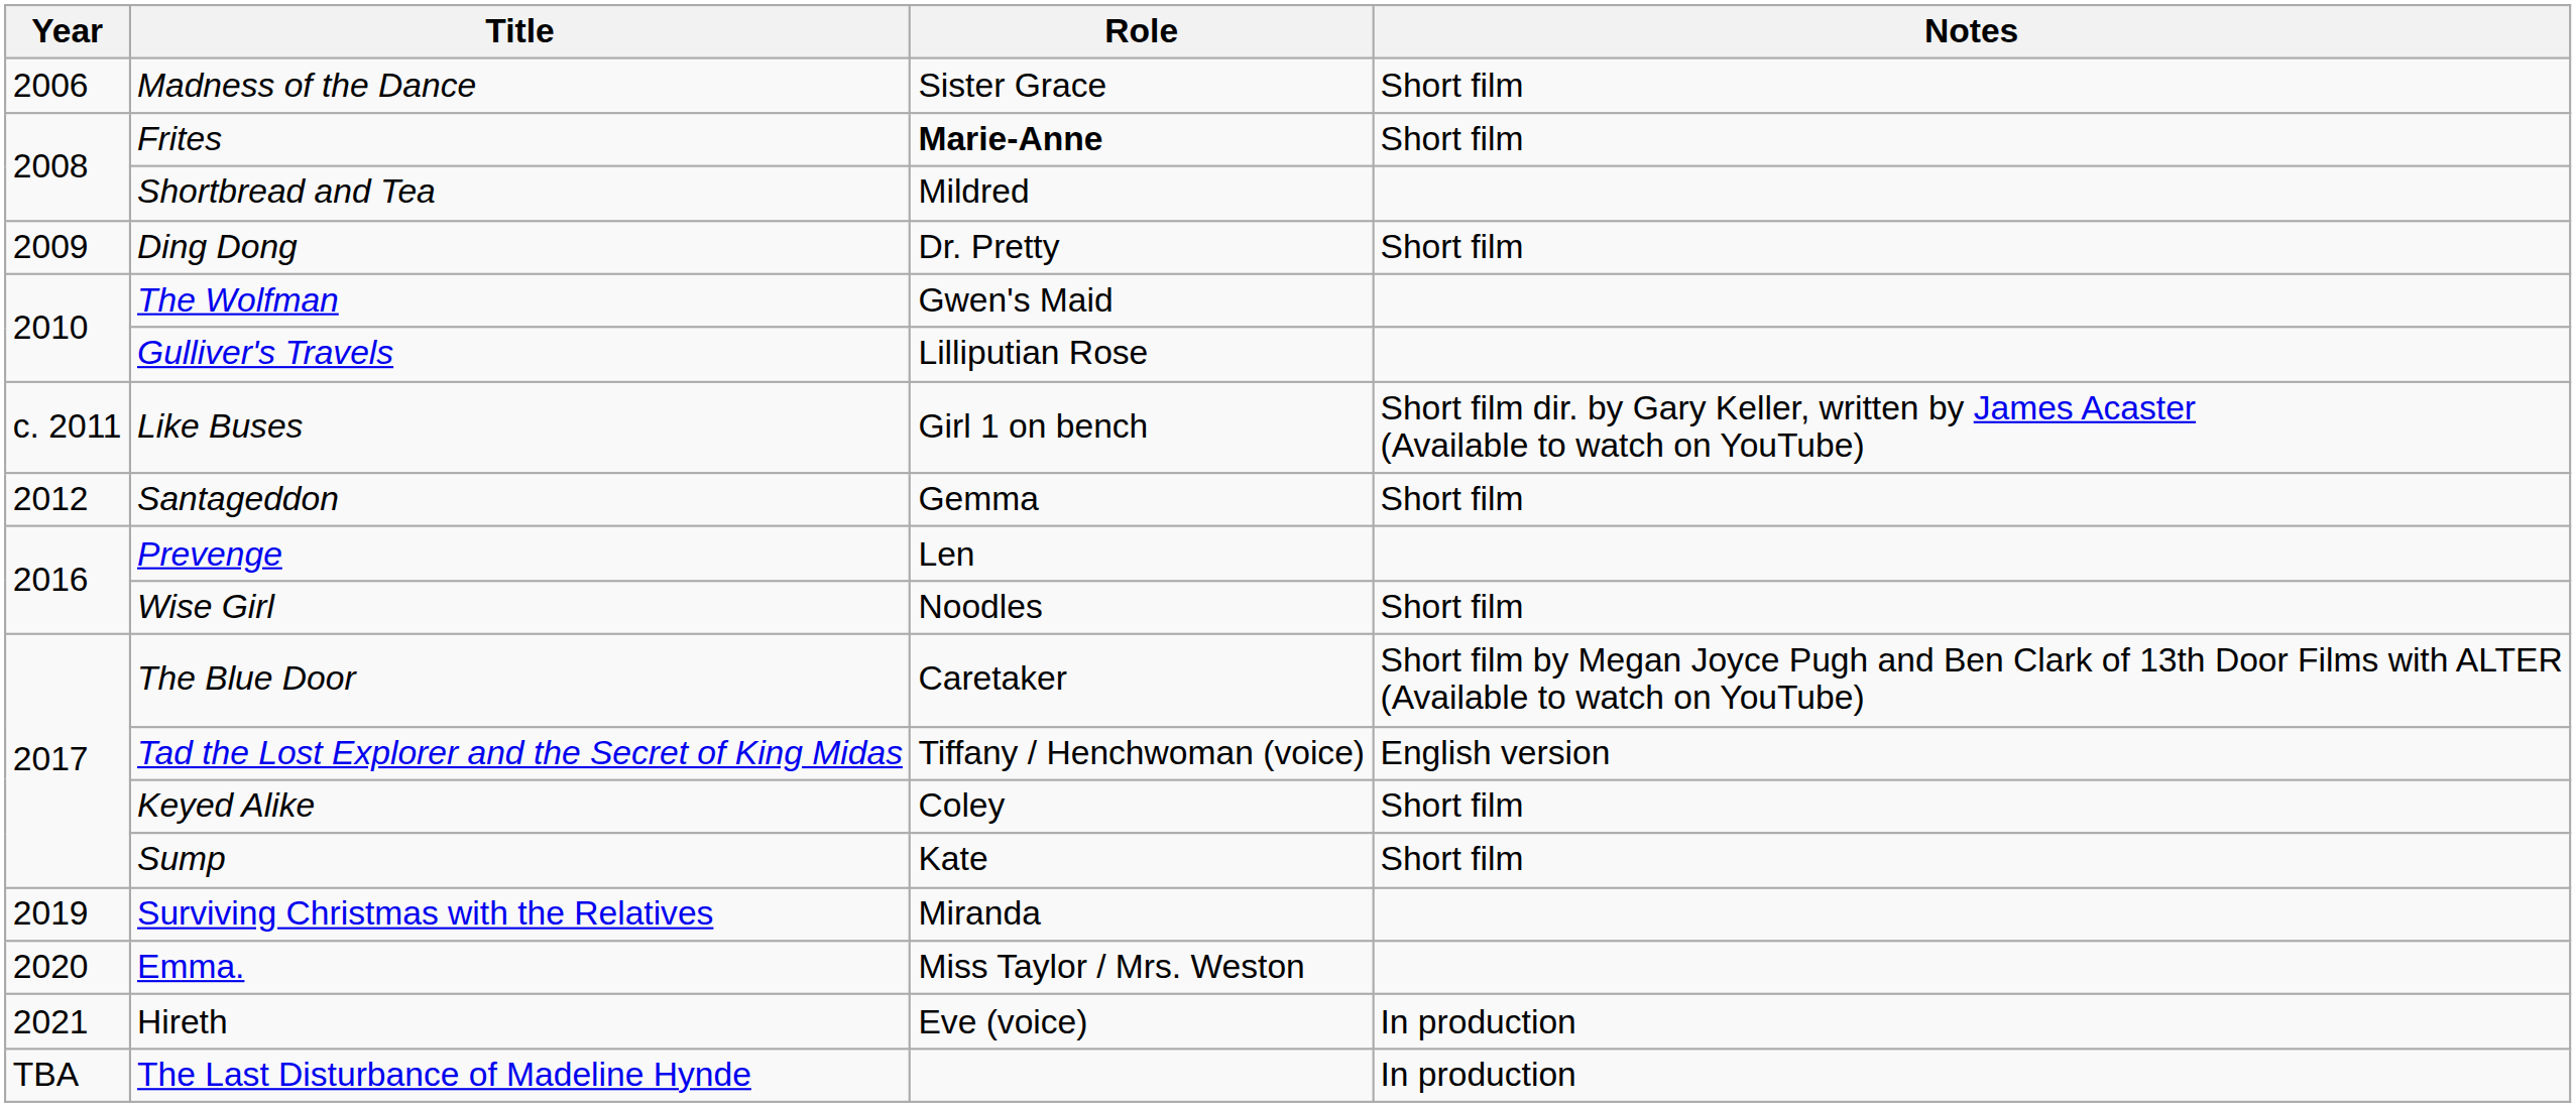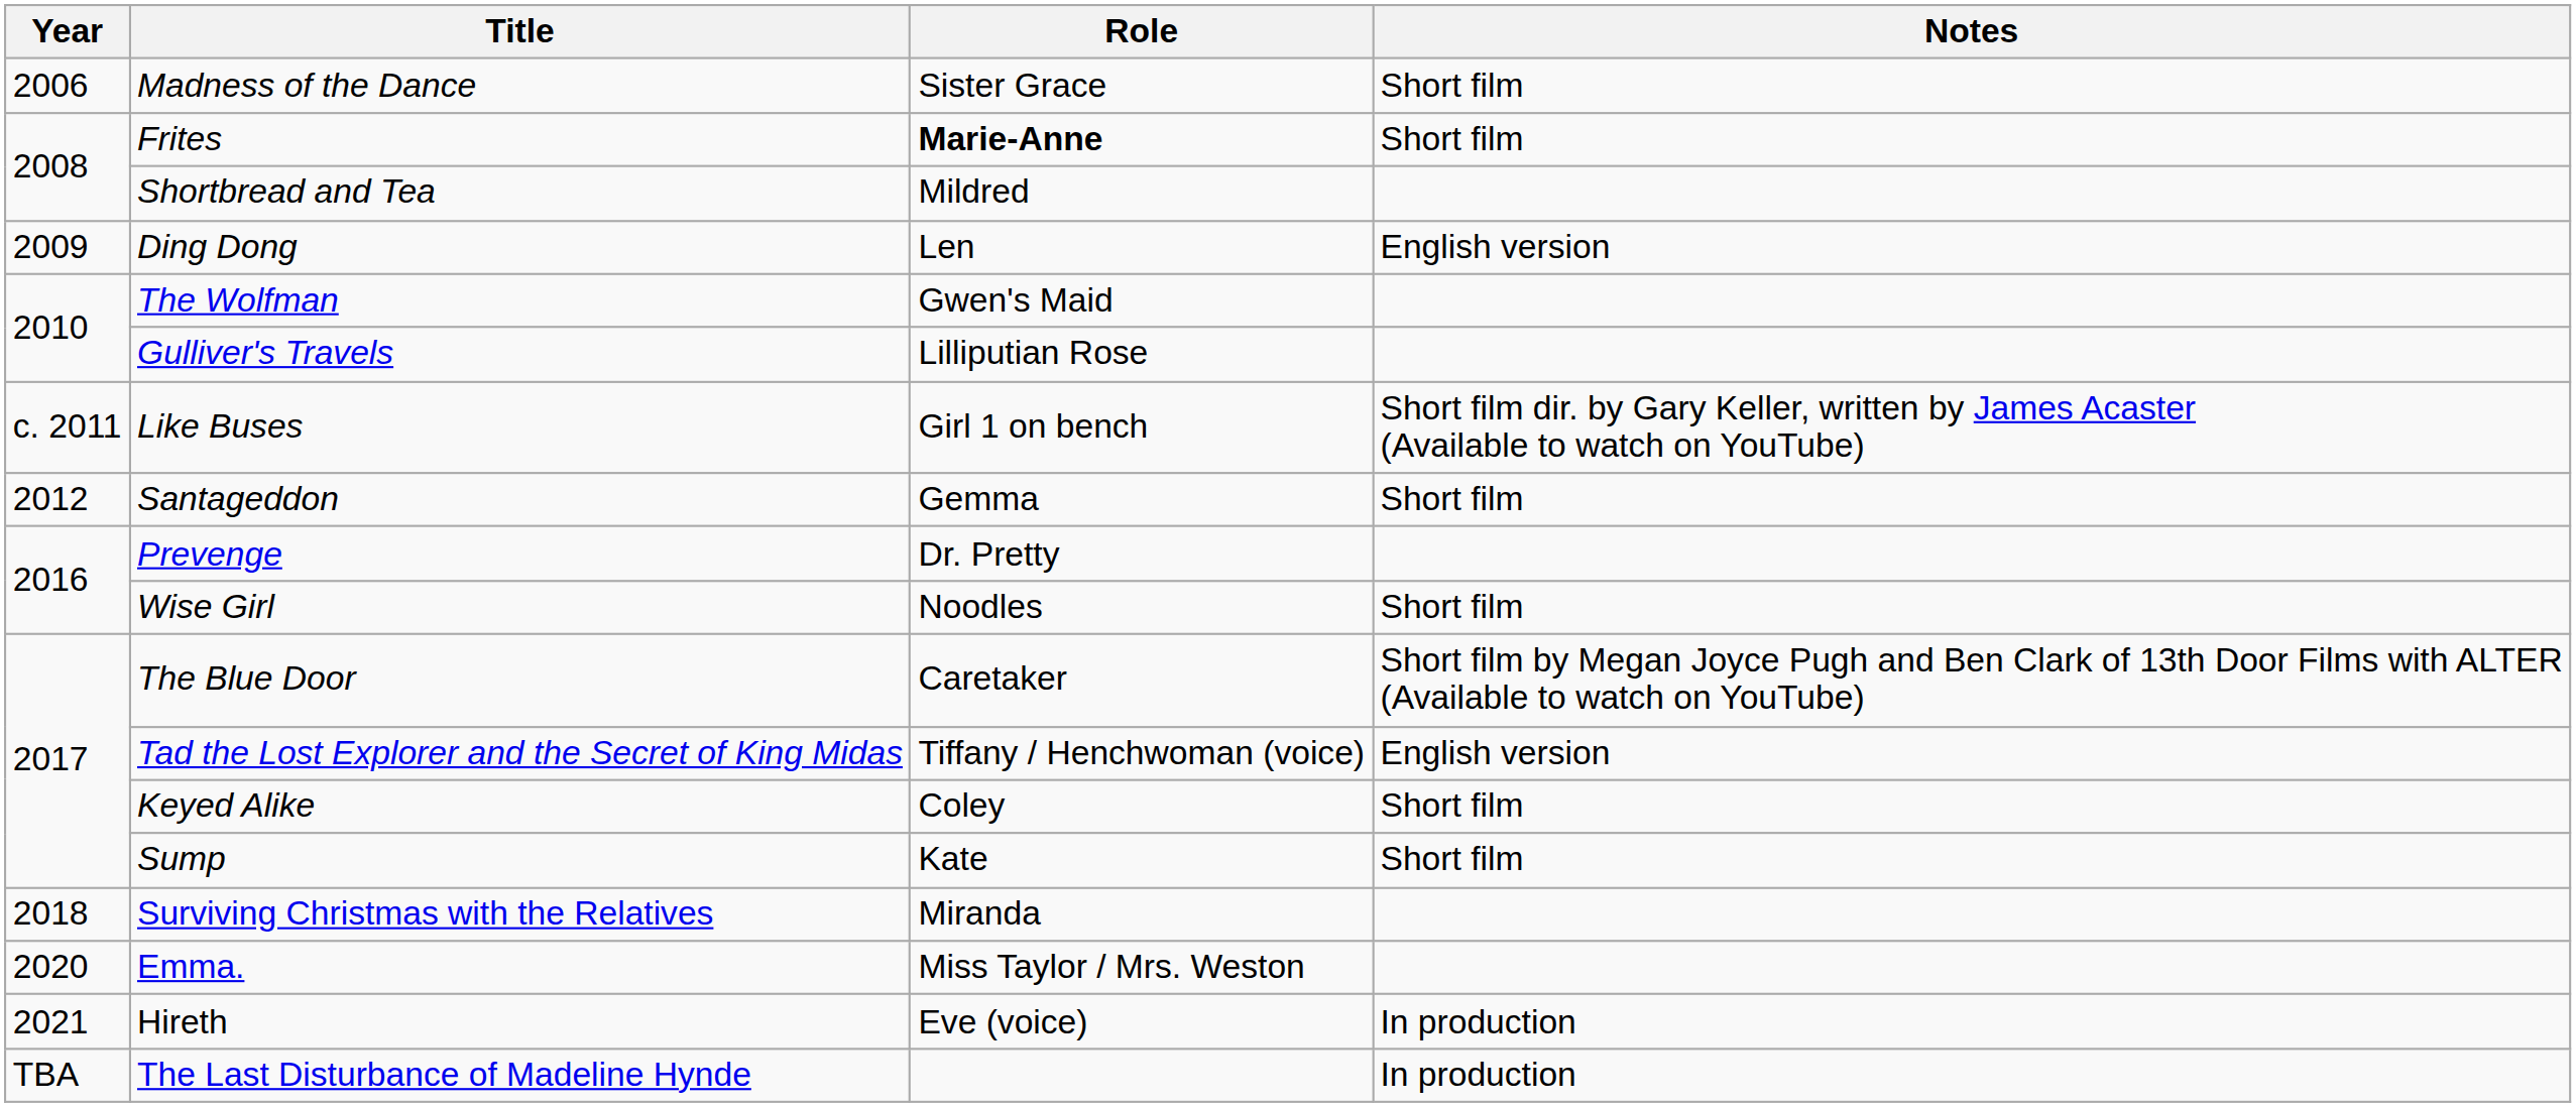Ding Dong | Role: Dr. Pretty -> Len
Ding Dong | Notes: Short film -> English version
Prevenge | Role: Len -> Dr. Pretty
Surviving Christmas with the Relatives | Year: 2019 -> 2018
